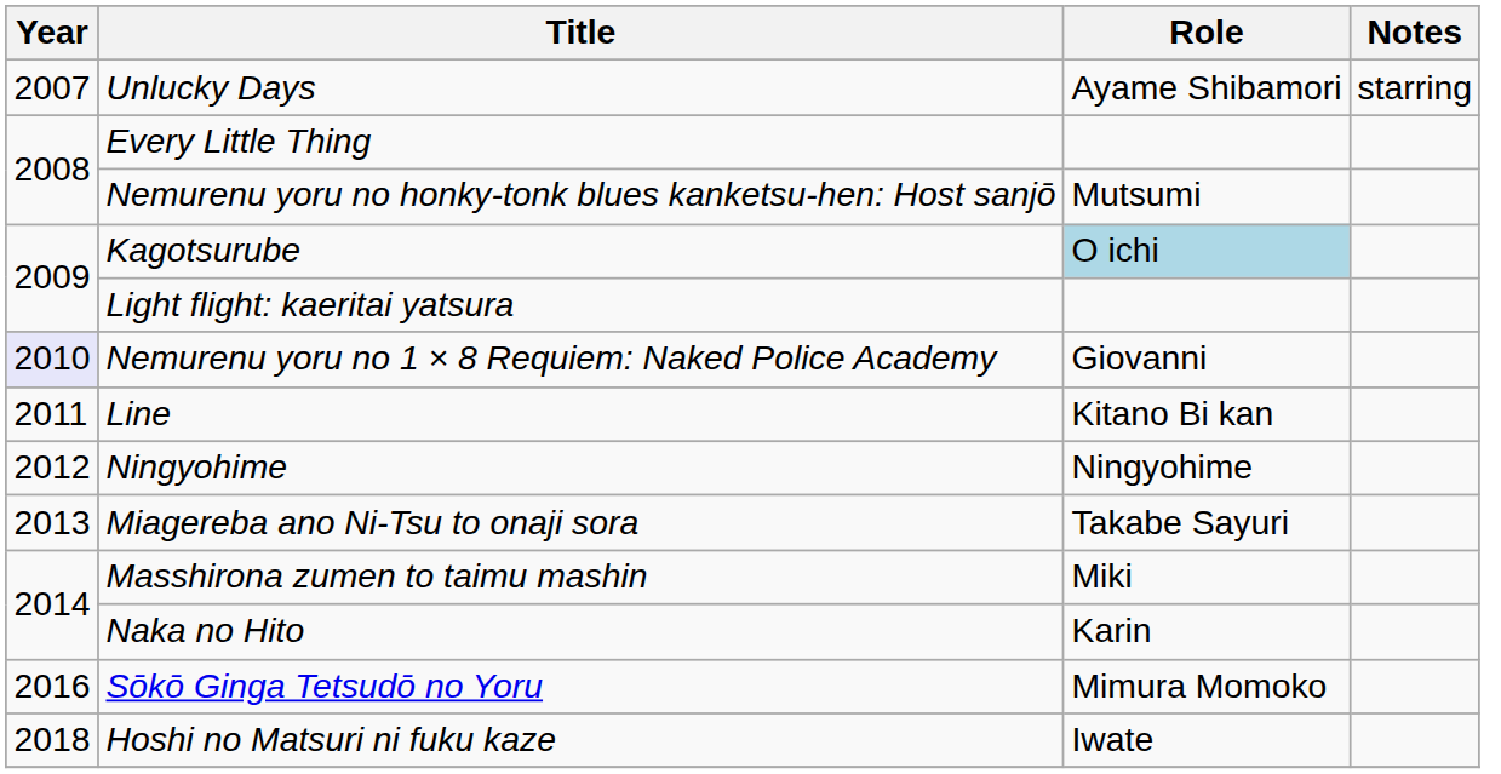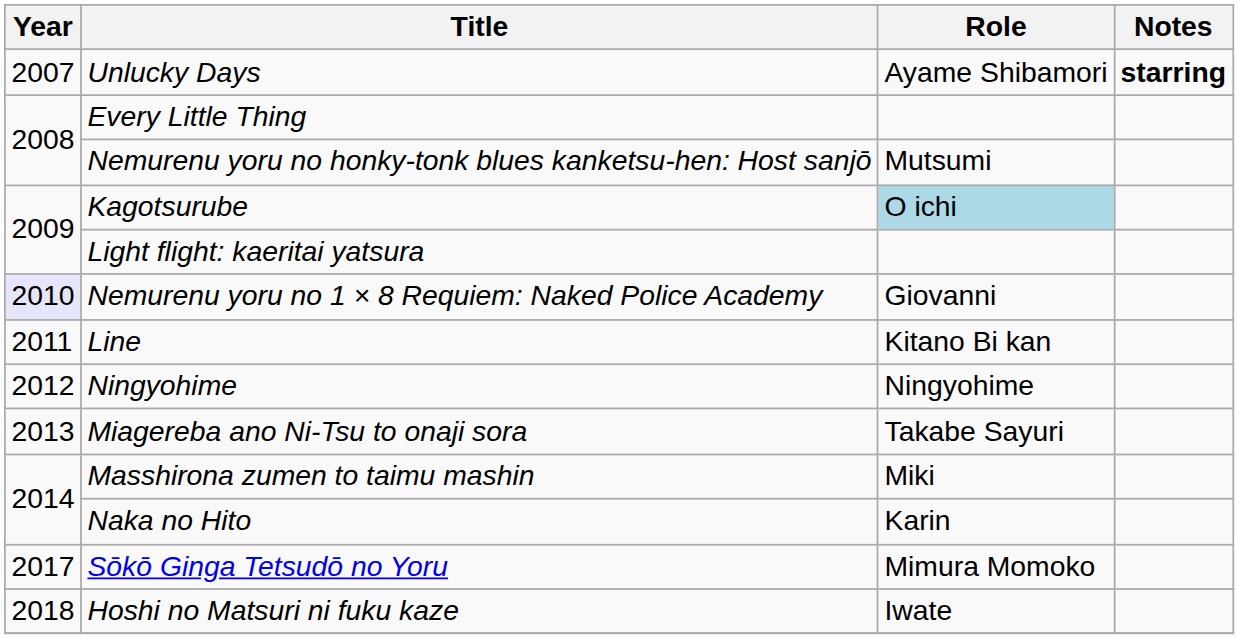Unlucky Days | Notes: normal -> bold
Sōkō Ginga Tetsudō no Yoru | Year: 2016 -> 2017
